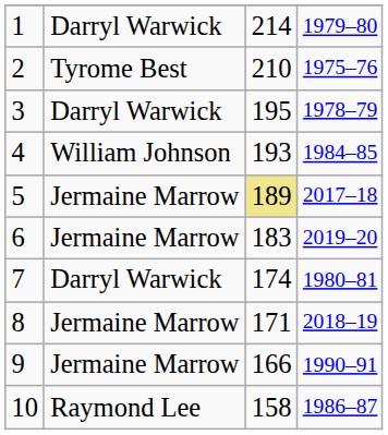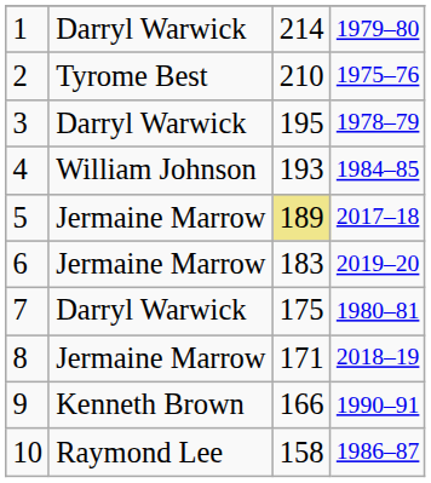7 | column 3: 174 -> 175
9 | column 2: Jermaine Marrow -> Kenneth Brown
